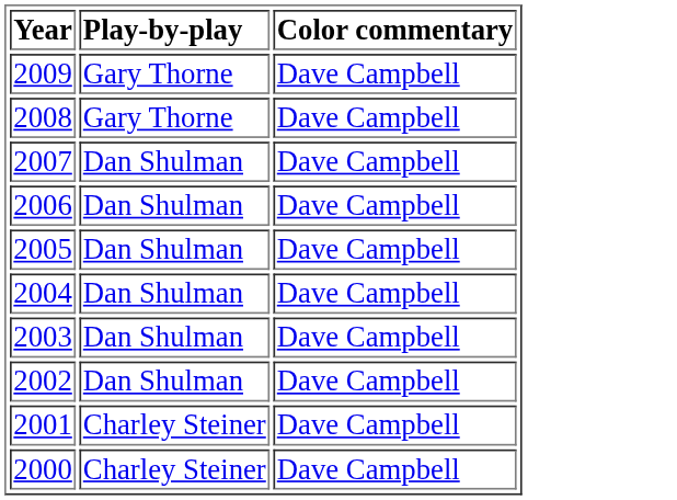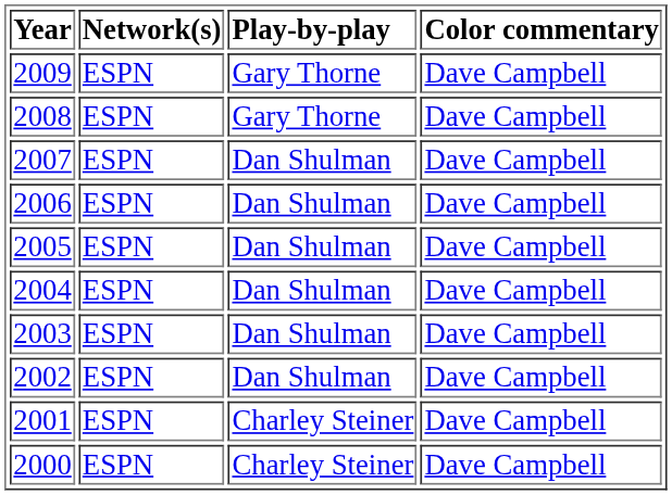+ column: Network(s) | ESPN | ESPN | ESPN | ESPN | ESPN | ESPN | ESPN | ESPN | ESPN | ESPN
